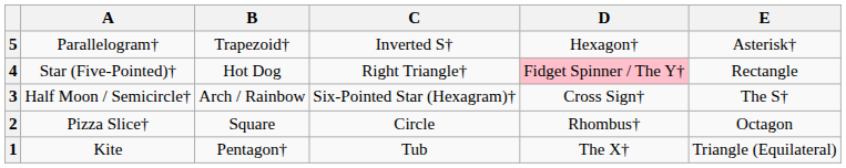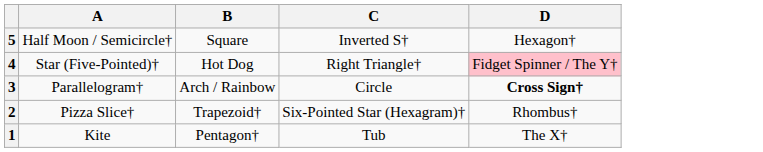- column: E | Asterisk† | Rectangle | The S† | Octagon | Triangle (Equilateral)
5 | A: Parallelogram† -> Half Moon / Semicircle†
5 | B: Trapezoid† -> Square
3 | A: Half Moon / Semicircle† -> Parallelogram†
3 | C: Six-Pointed Star (Hexagram)† -> Circle
3 | D: normal -> bold
2 | B: Square -> Trapezoid†
2 | C: Circle -> Six-Pointed Star (Hexagram)†
